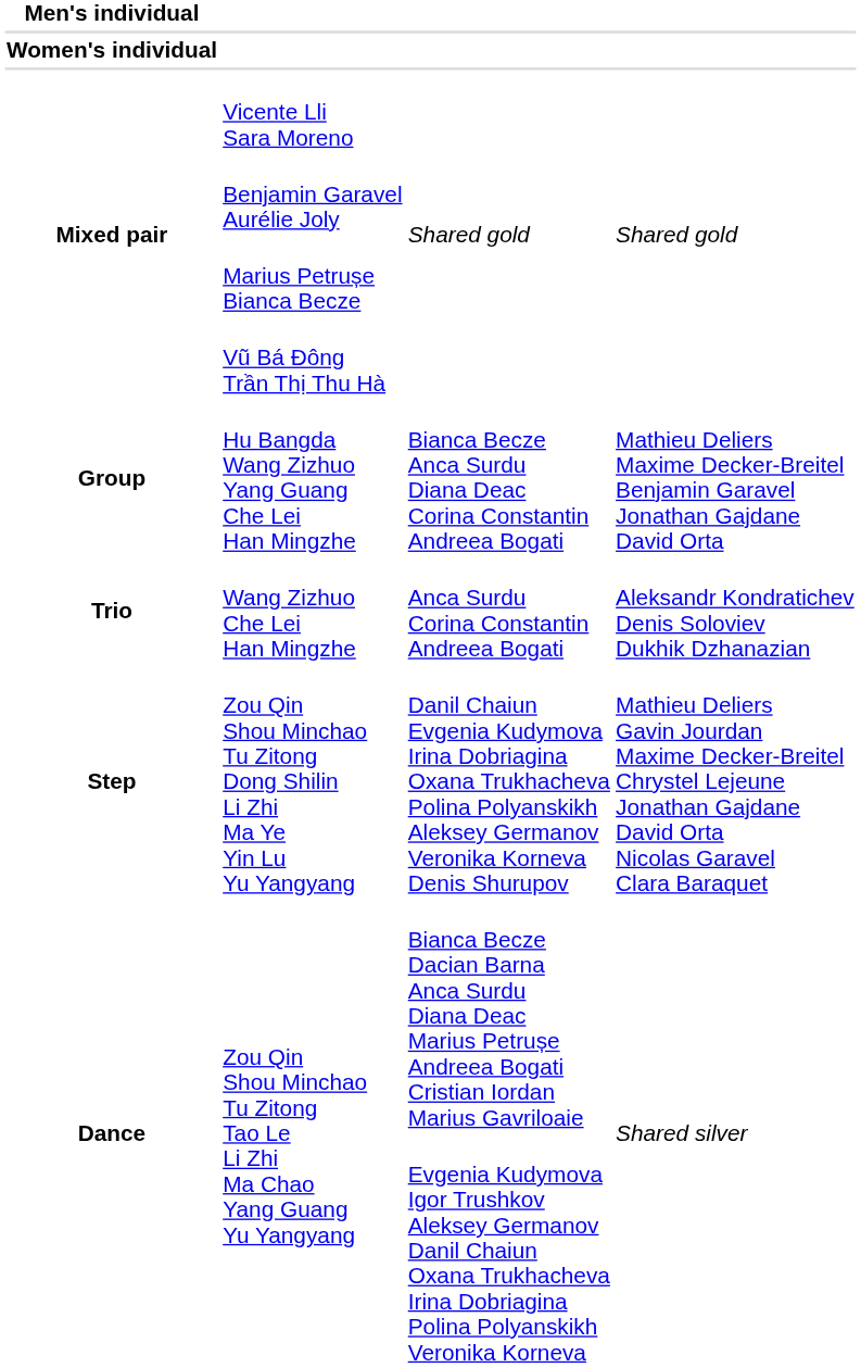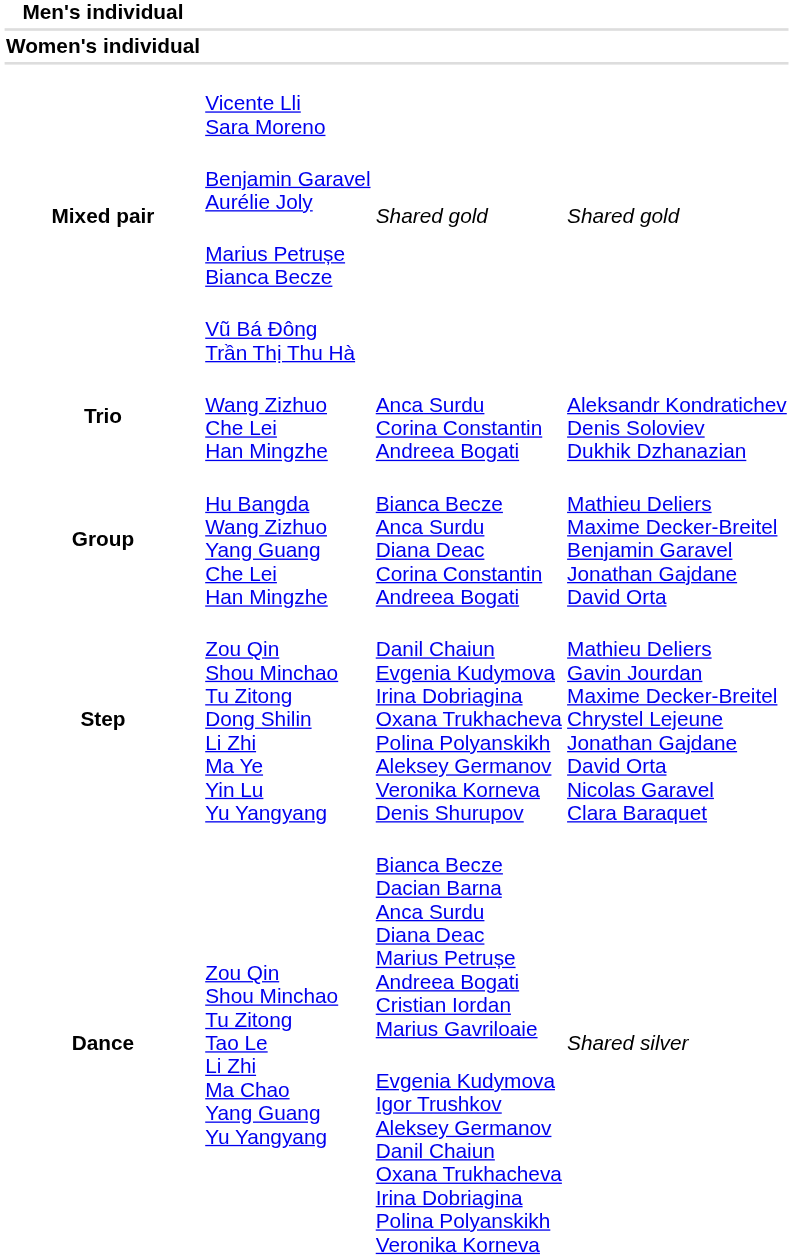rows swapped: Wang Zizhuo Che Lei Han Mingzhe <-> Hu Bangda Wang Zizhuo Yang Guang Che Lei Han Mingzhe
